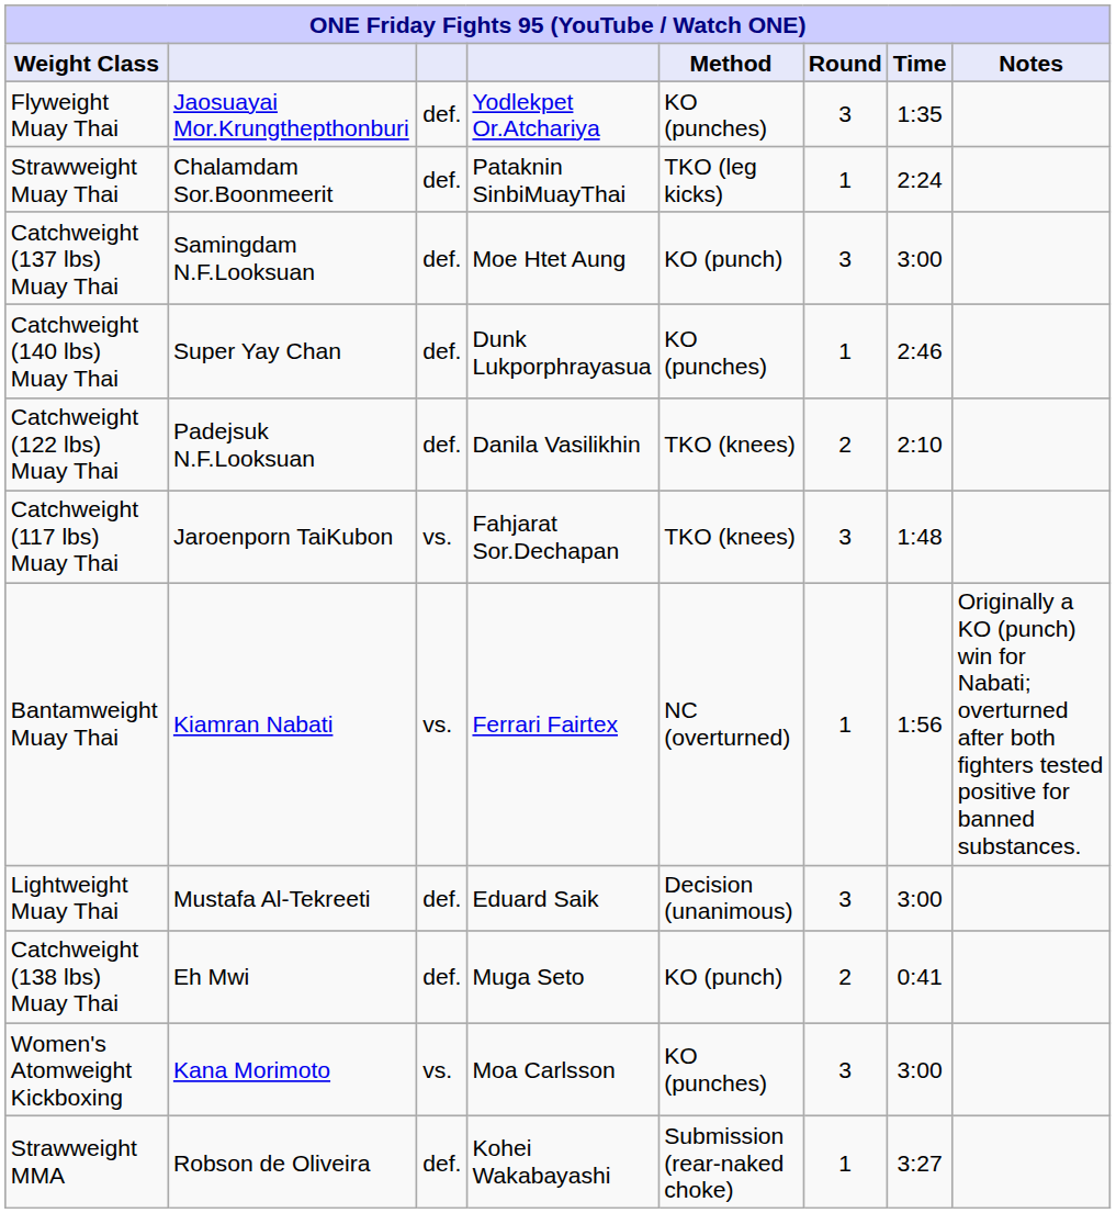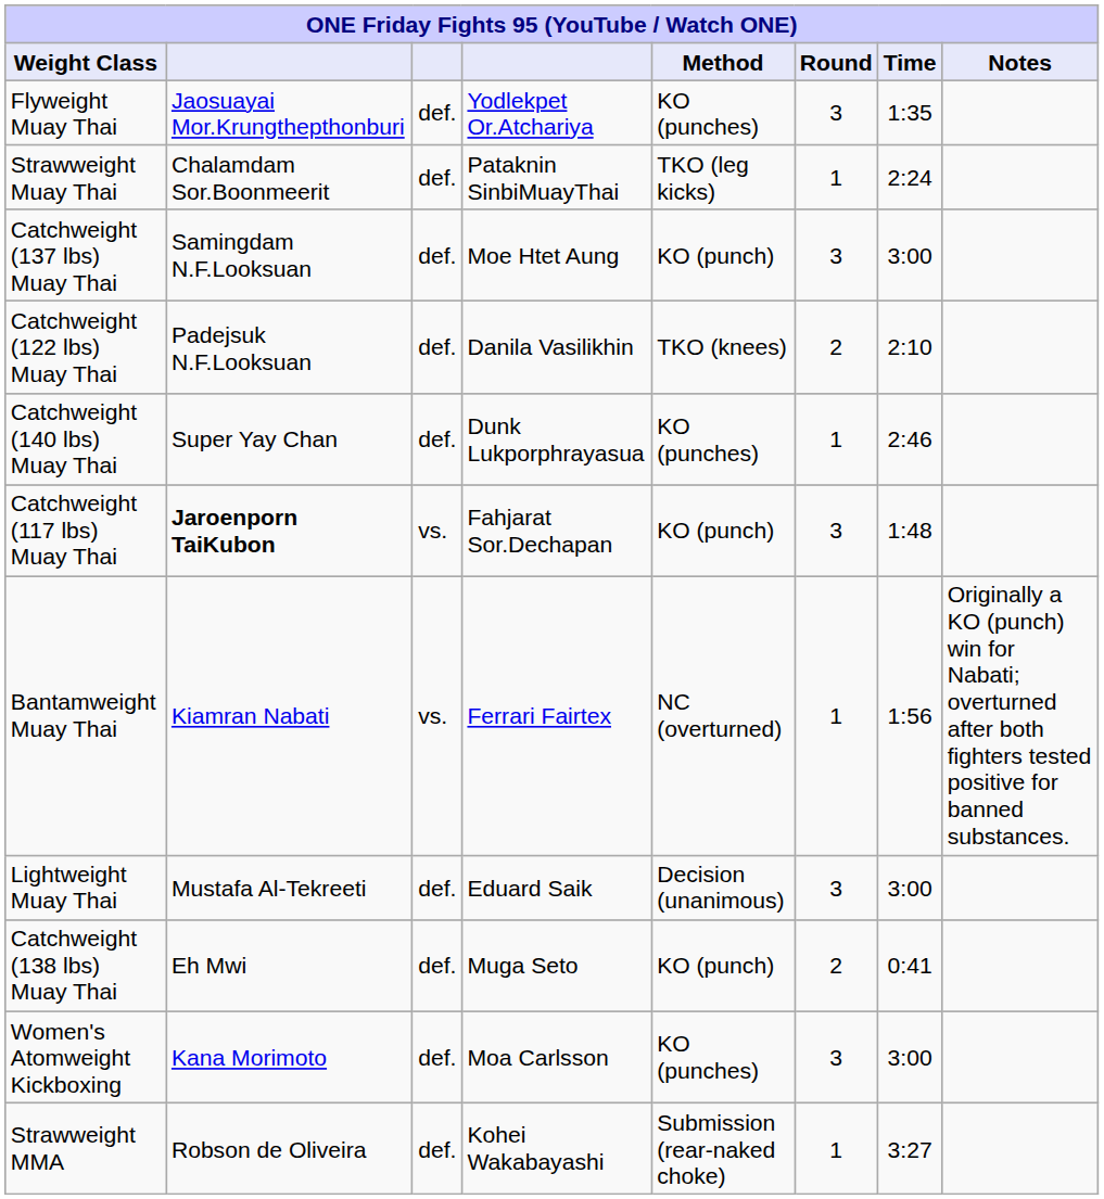rows swapped: Catchweight (140 lbs) Muay Thai <-> Catchweight (122 lbs) Muay Thai
Catchweight (117 lbs) Muay Thai | column 2: normal -> bold
Catchweight (117 lbs) Muay Thai | Method: TKO (knees) -> KO (punch)
Women's Atomweight Kickboxing | column 3: vs. -> def.
